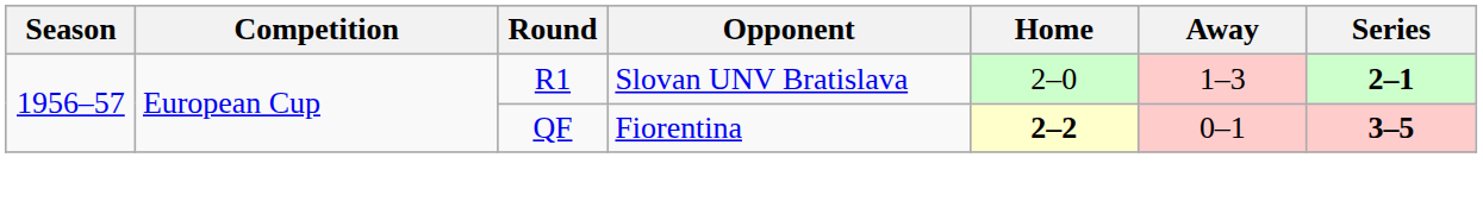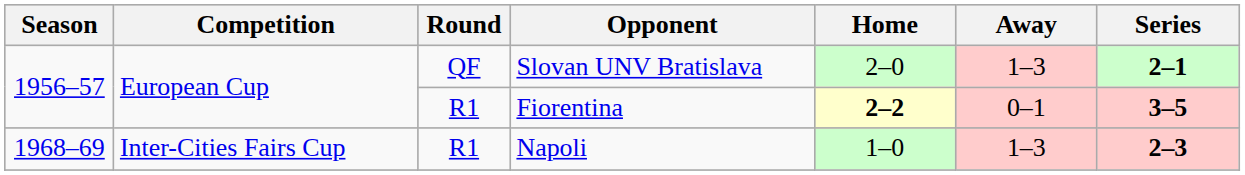Slovan UNV Bratislava | Round: R1 -> QF
Fiorentina | Round: QF -> R1
+ row: 1968–69 | Inter-Cities Fairs Cup | R1 | Napoli | 1–0 | 1–3 | 2–3
